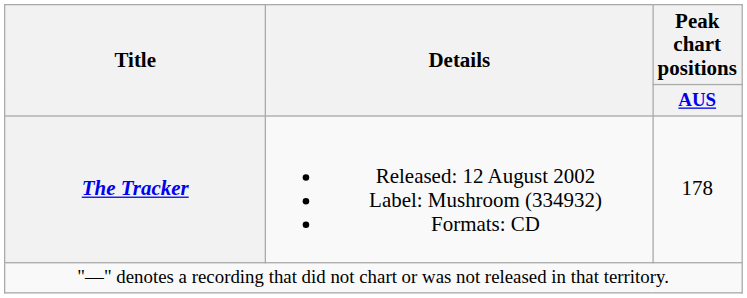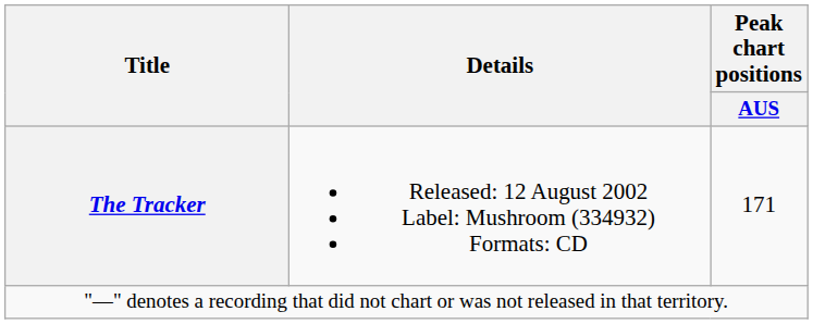The Tracker | Peak chart positions / AUS: 178 -> 171
